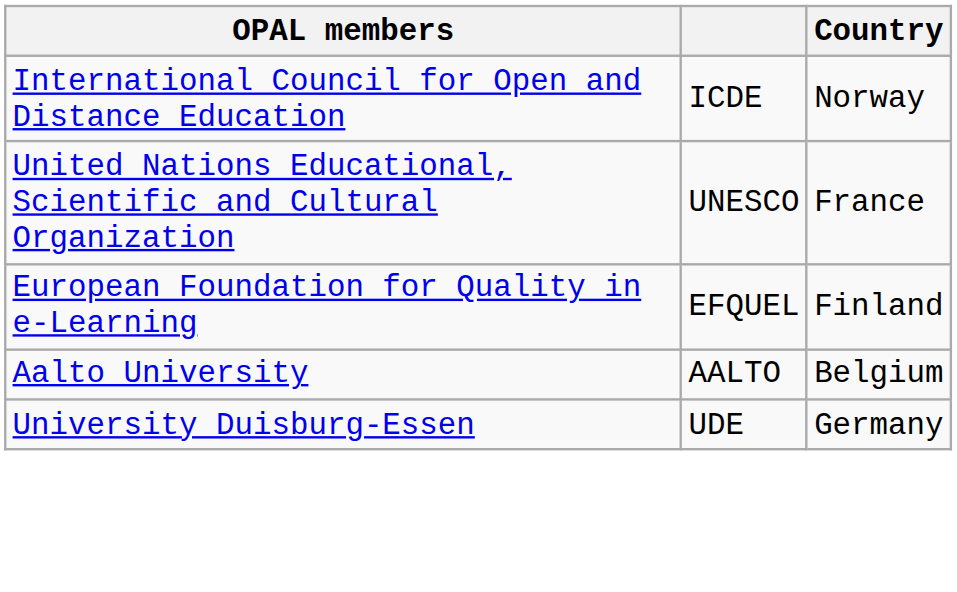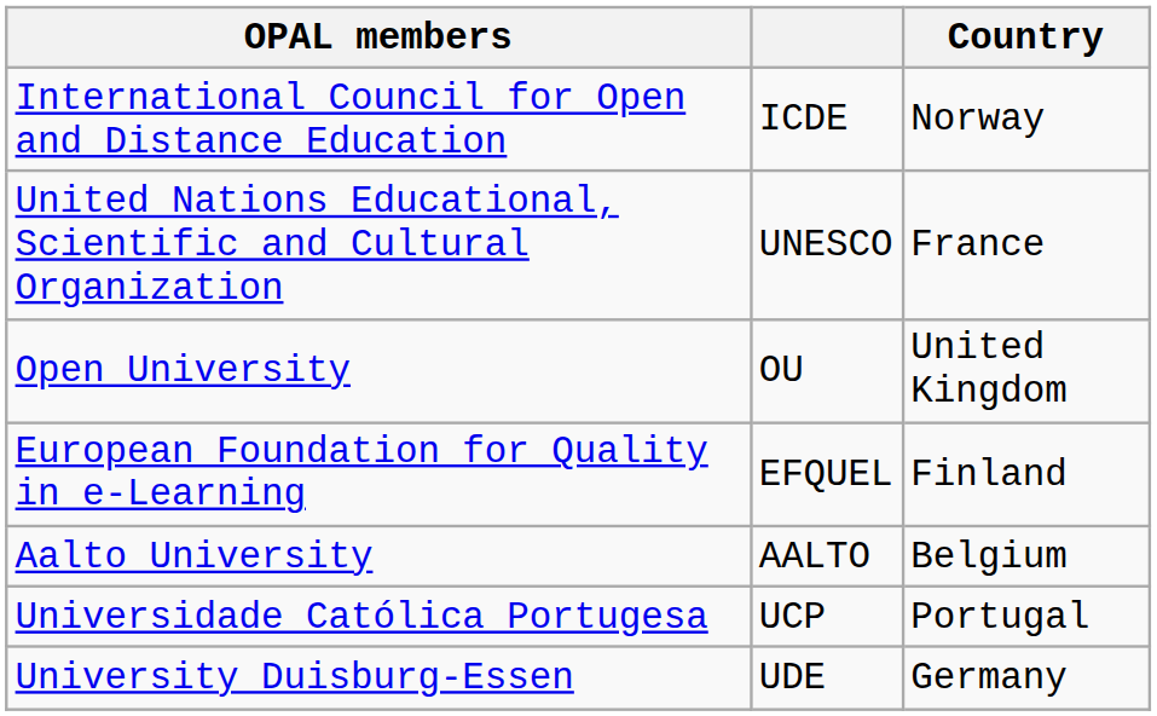+ row: Open University | OU | United Kingdom
+ row: Universidade Católica Portugesa | UCP | Portugal
